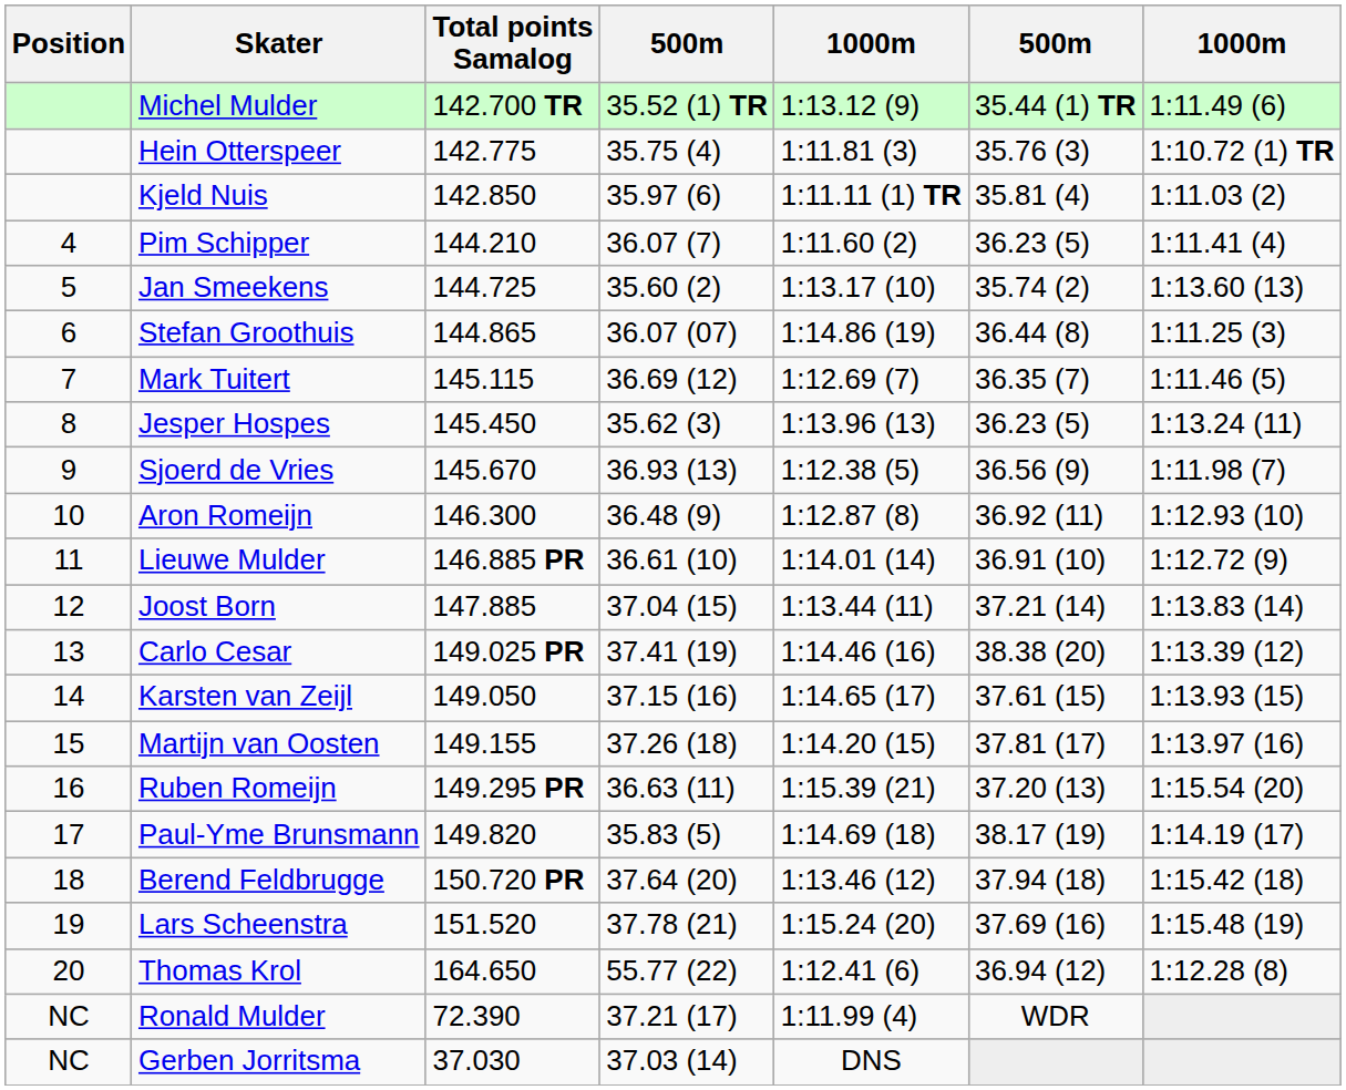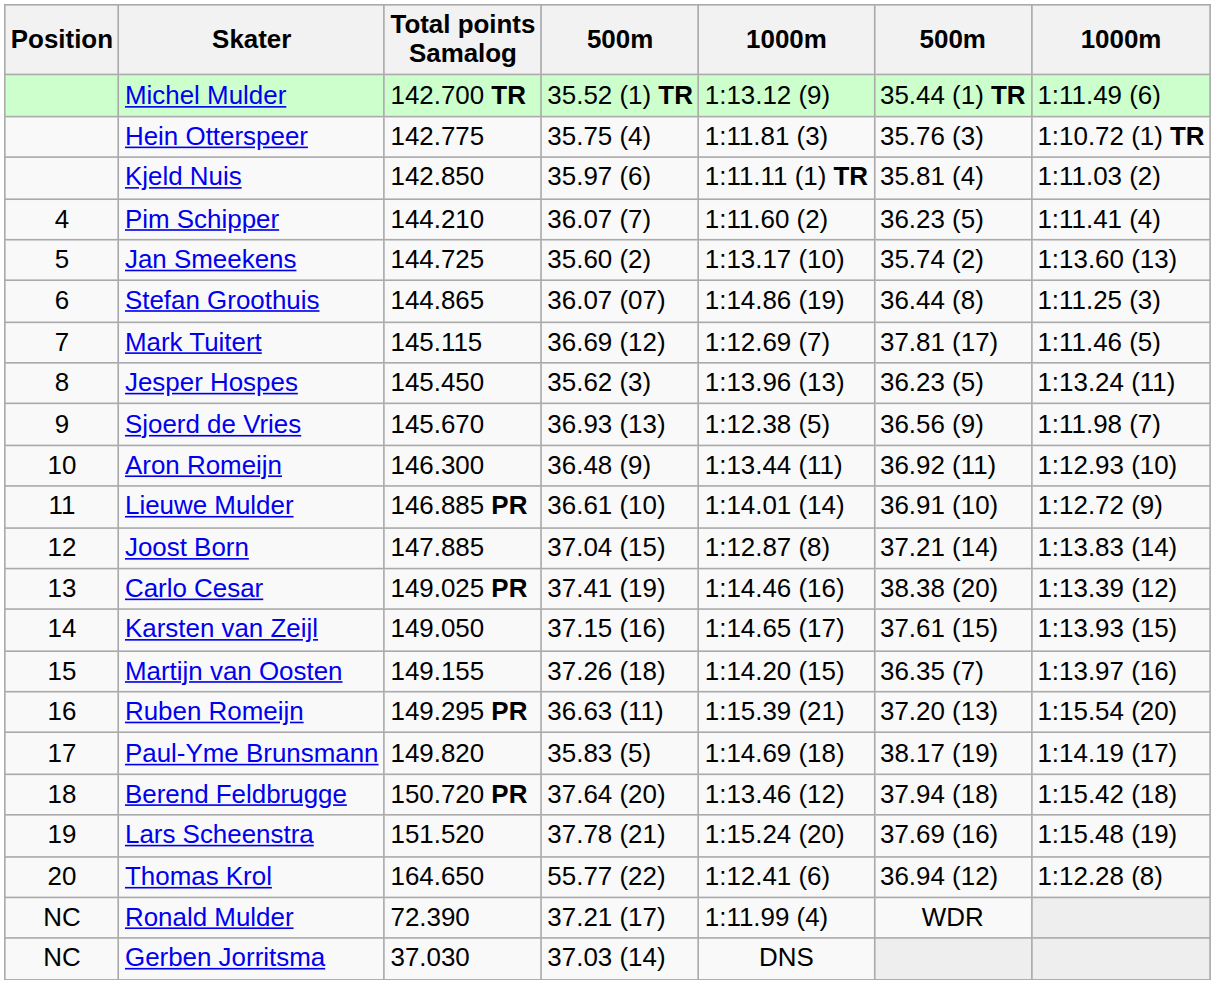Mark Tuitert | column 6: 36.35 (7) -> 37.81 (17)
Aron Romeijn | column 5: 1:12.87 (8) -> 1:13.44 (11)
Joost Born | column 5: 1:13.44 (11) -> 1:12.87 (8)
Martijn van Oosten | column 6: 37.81 (17) -> 36.35 (7)
